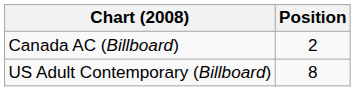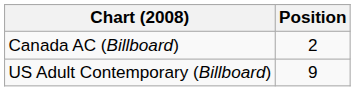US Adult Contemporary (Billboard) | Position: 8 -> 9
